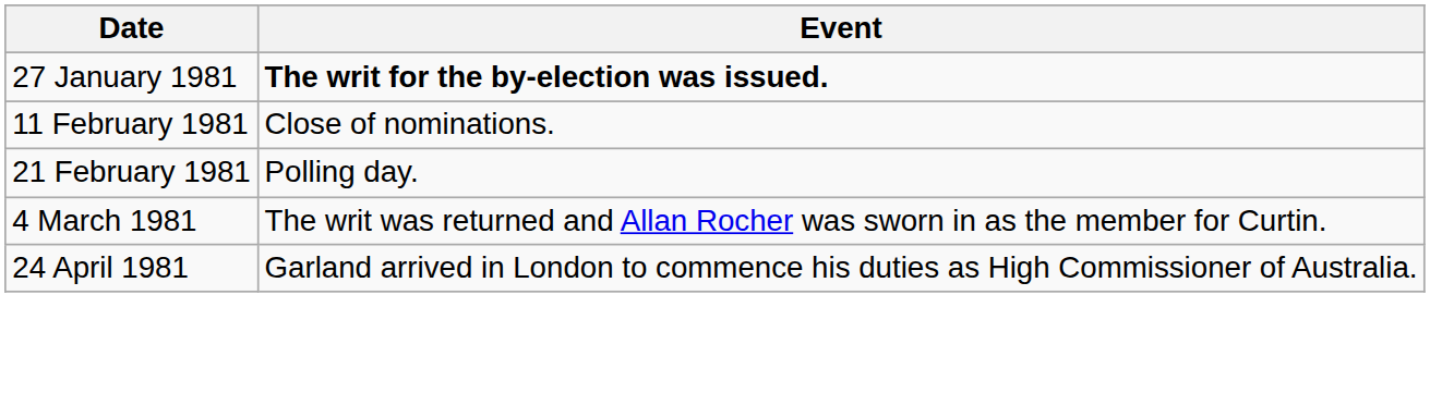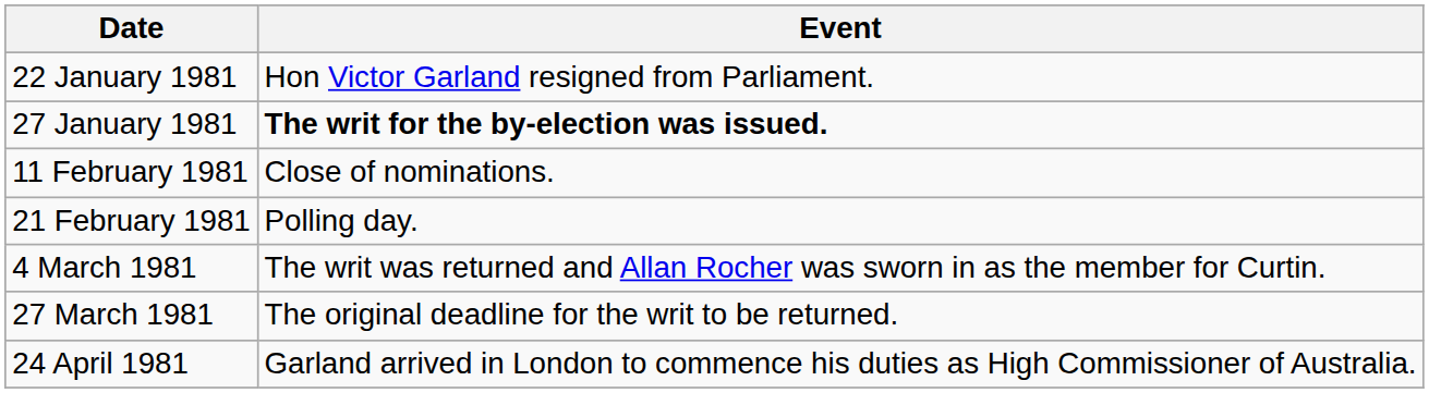+ row: 22 January 1981 | Hon Victor Garland resigned from Parliament.
+ row: 27 March 1981 | The original deadline for the writ to be returned.
